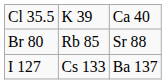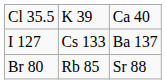rows swapped: Br 80 <-> I 127
